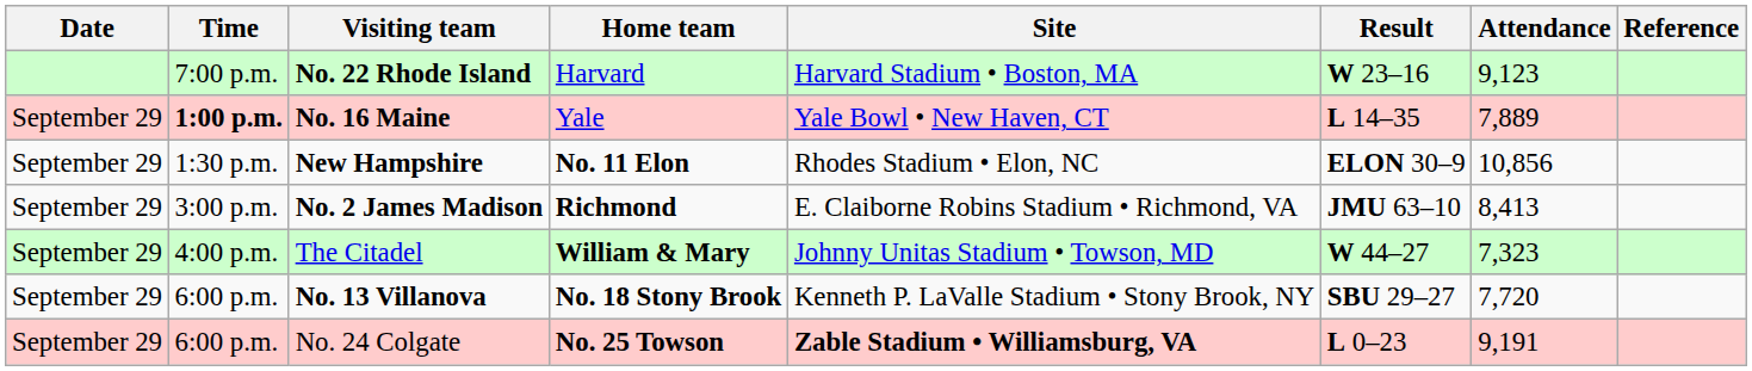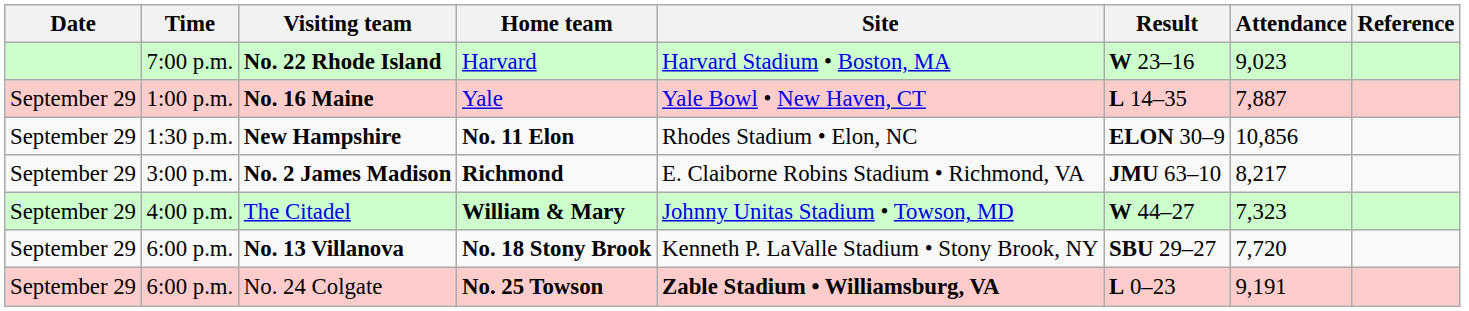No. 22 Rhode Island | Attendance: 9,123 -> 9,023
No. 16 Maine | Time: bold -> normal
No. 16 Maine | Attendance: 7,889 -> 7,887
No. 2 James Madison | Attendance: 8,413 -> 8,217
